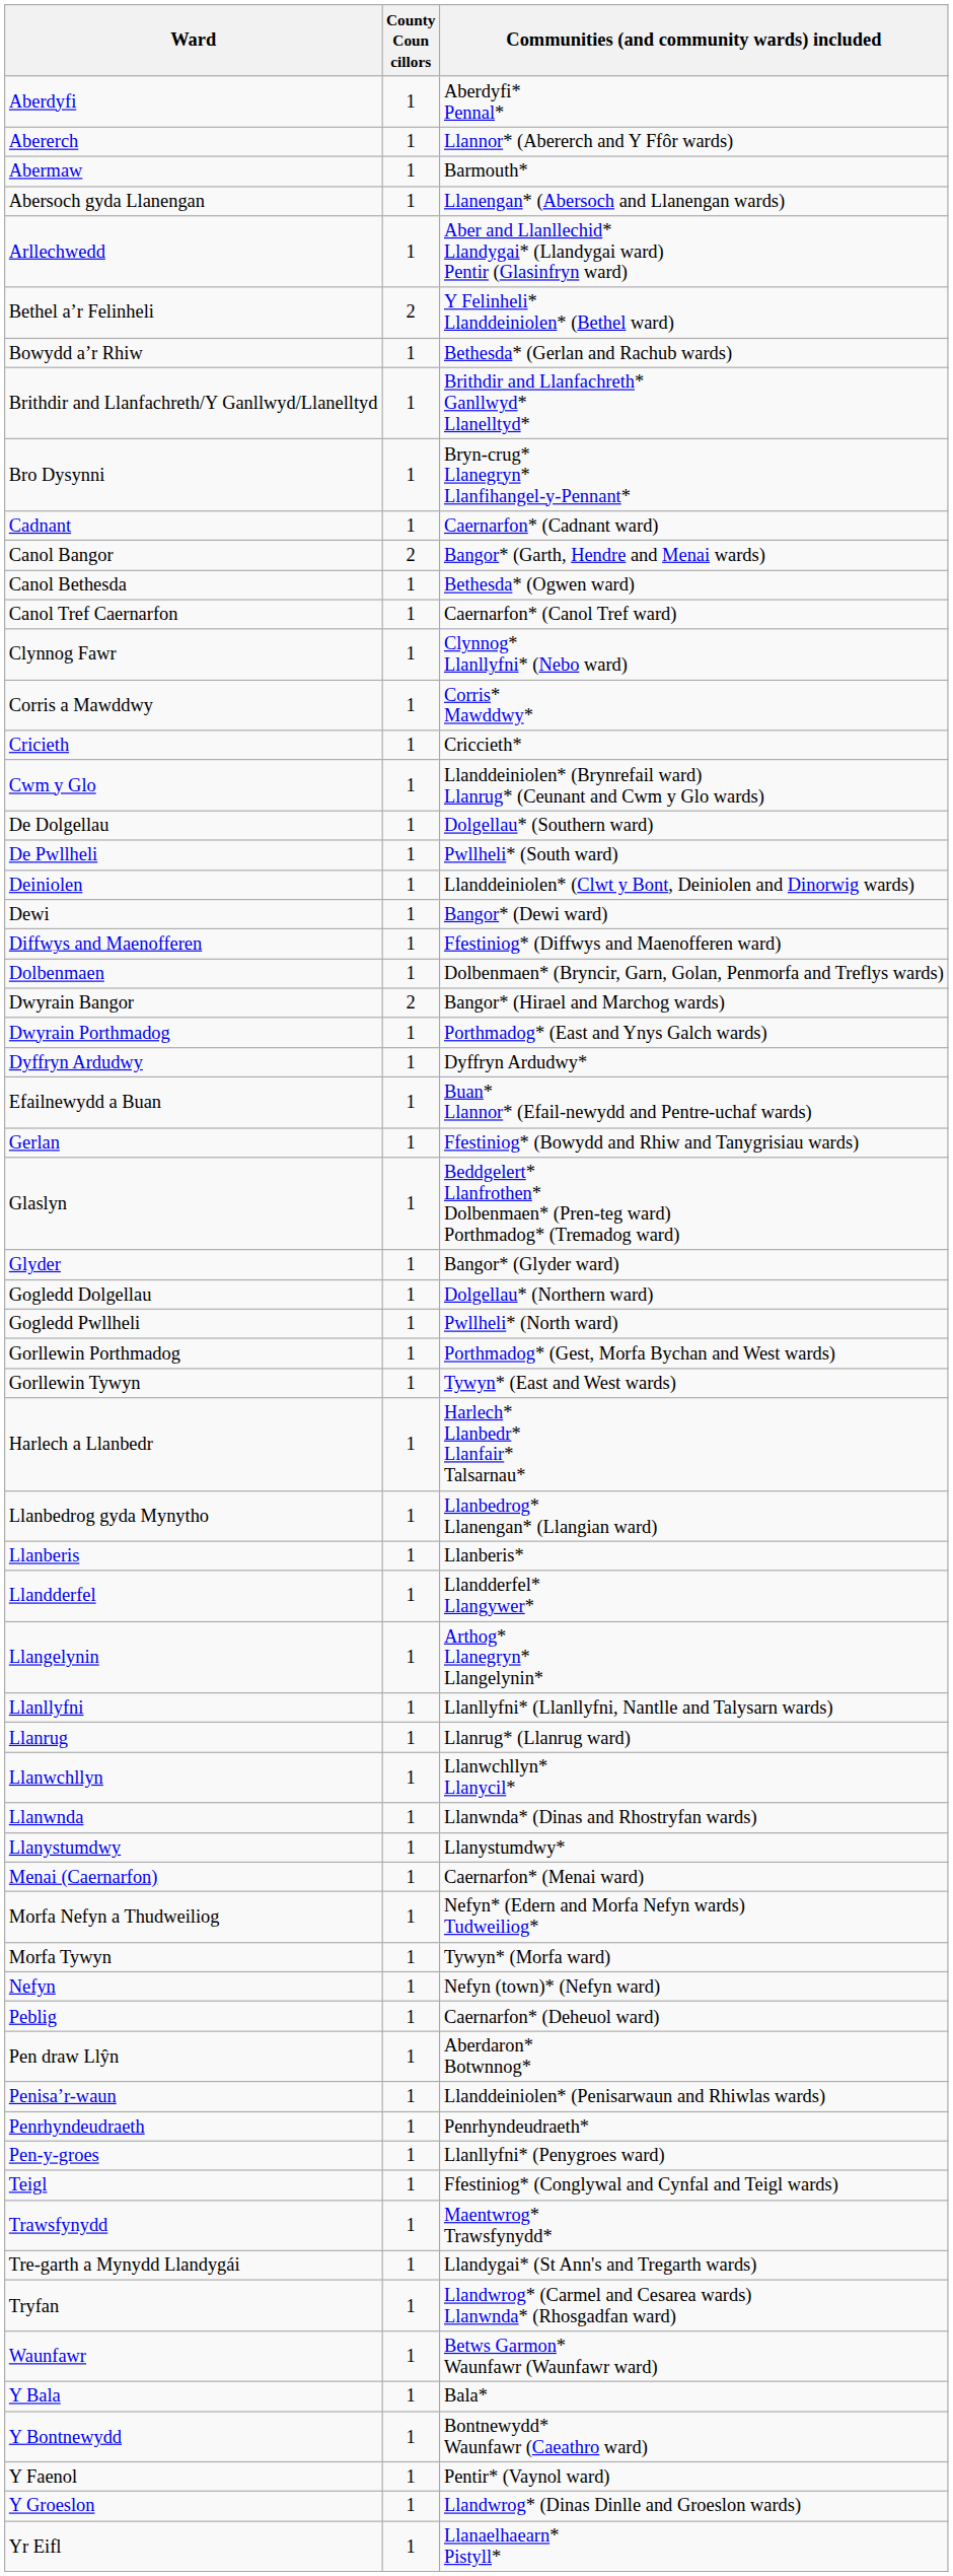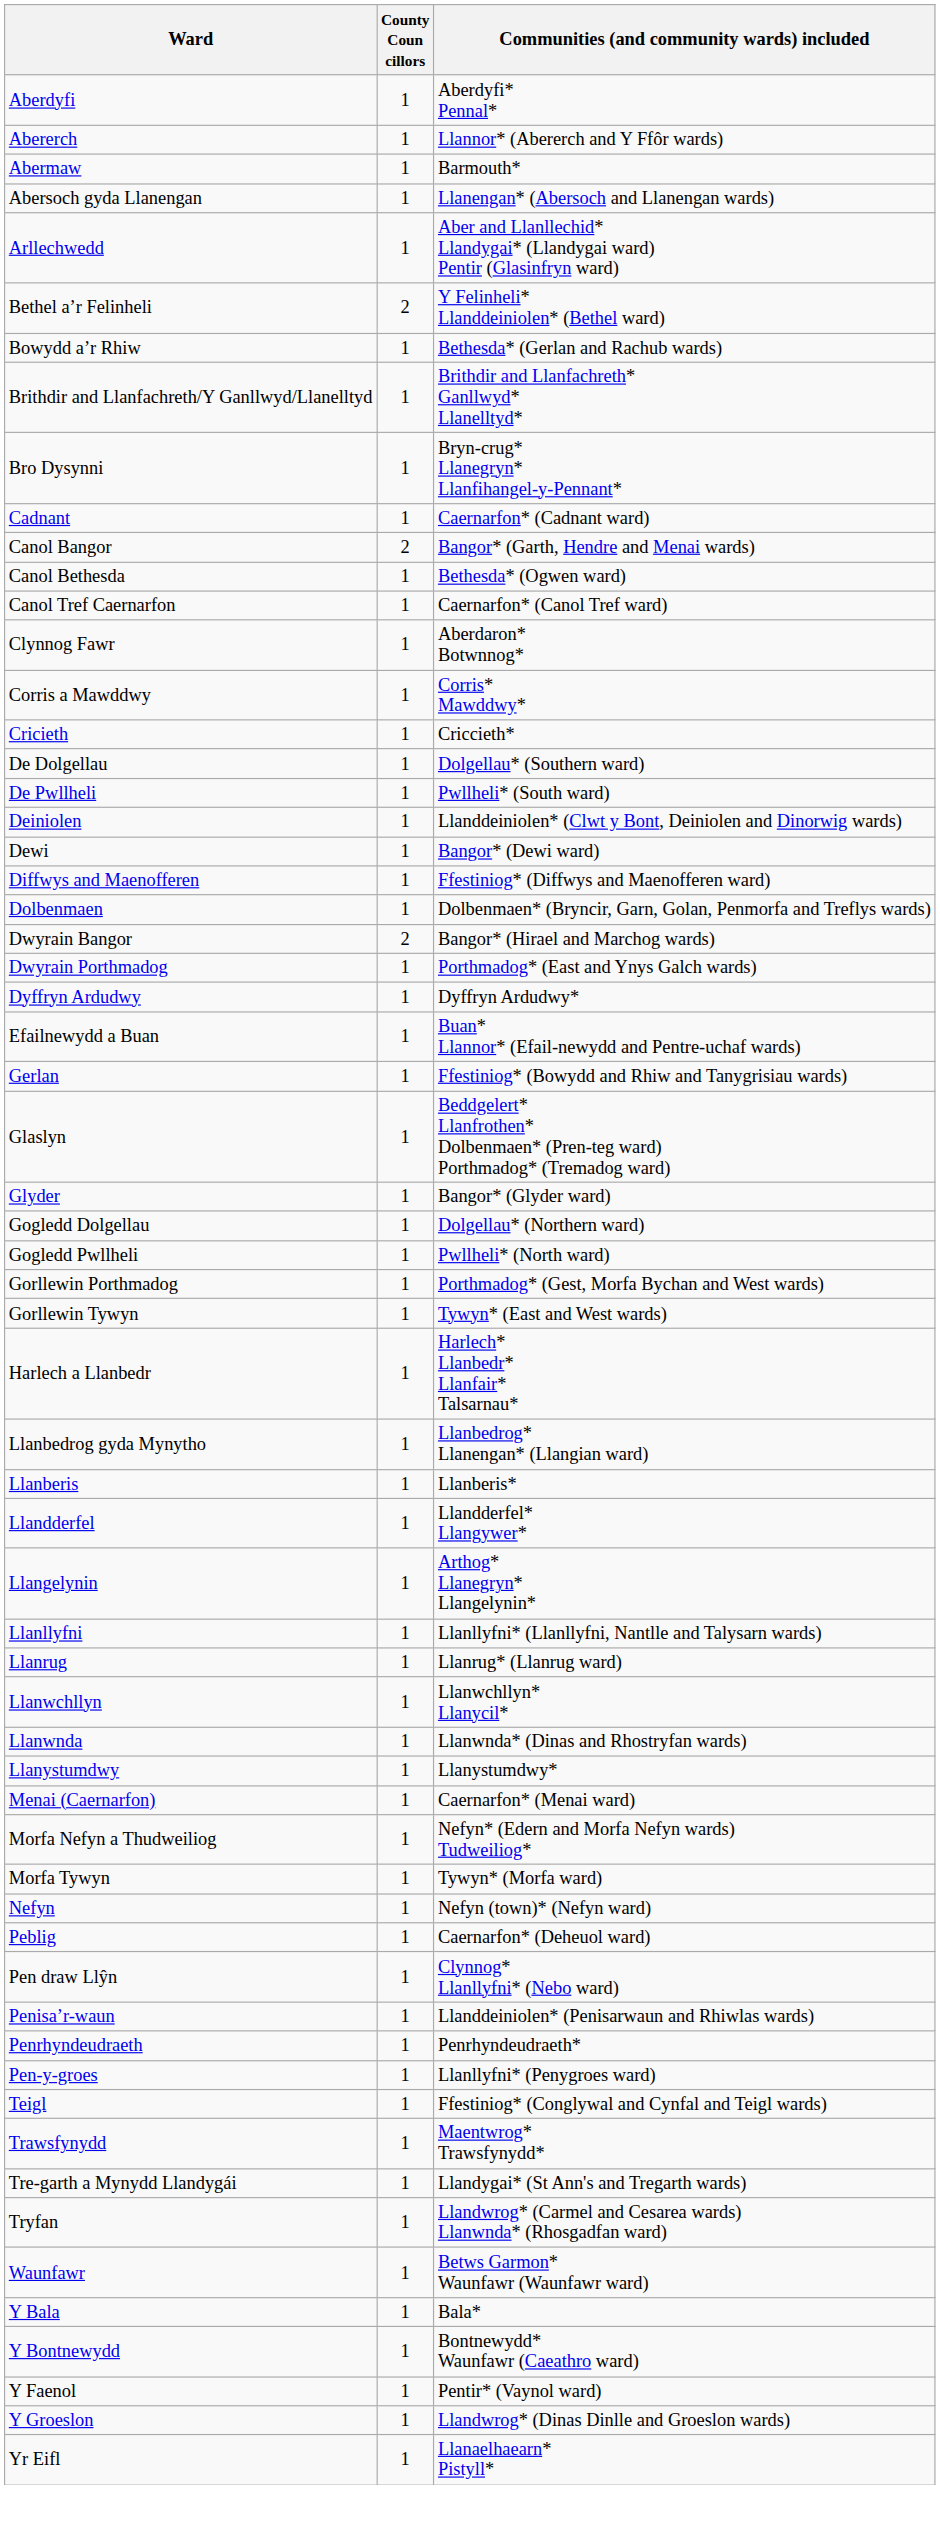Clynnog Fawr | Communities (and community wards) included: Clynnog* Llanllyfni* (Nebo ward) -> Aberdaron* Botwnnog*
- row: Cwm y Glo | 1 | Llanddeiniolen* (Brynrefail ward) Llanrug* (Ceunant and Cwm y Glo wards)
Pen draw Llŷn | Communities (and community wards) included: Aberdaron* Botwnnog* -> Clynnog* Llanllyfni* (Nebo ward)
